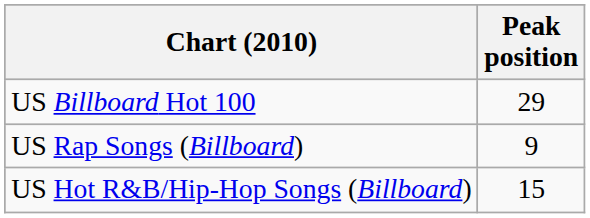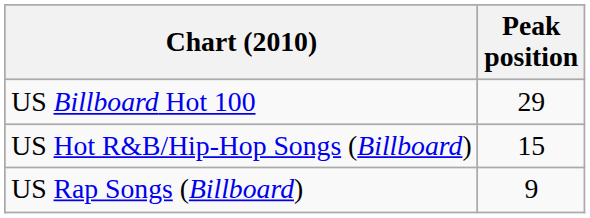rows swapped: US Hot R&B/Hip-Hop Songs (Billboard) <-> US Rap Songs (Billboard)
